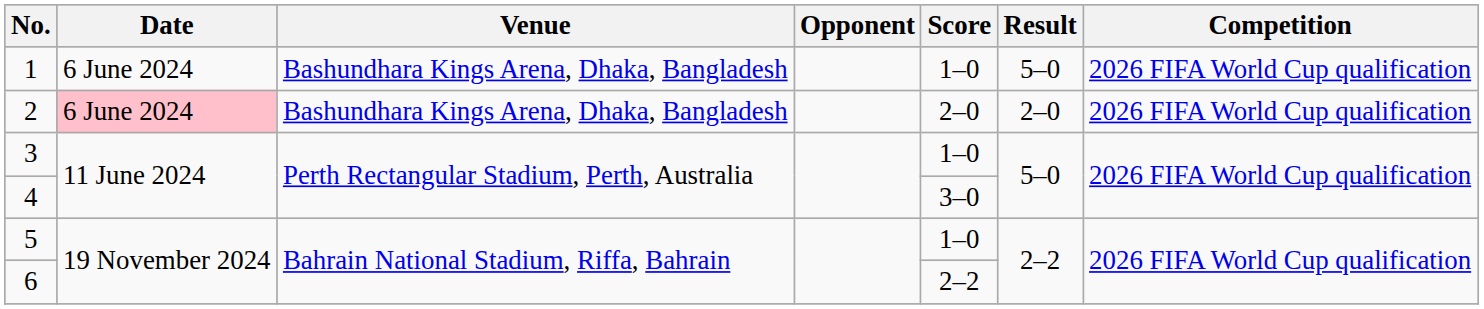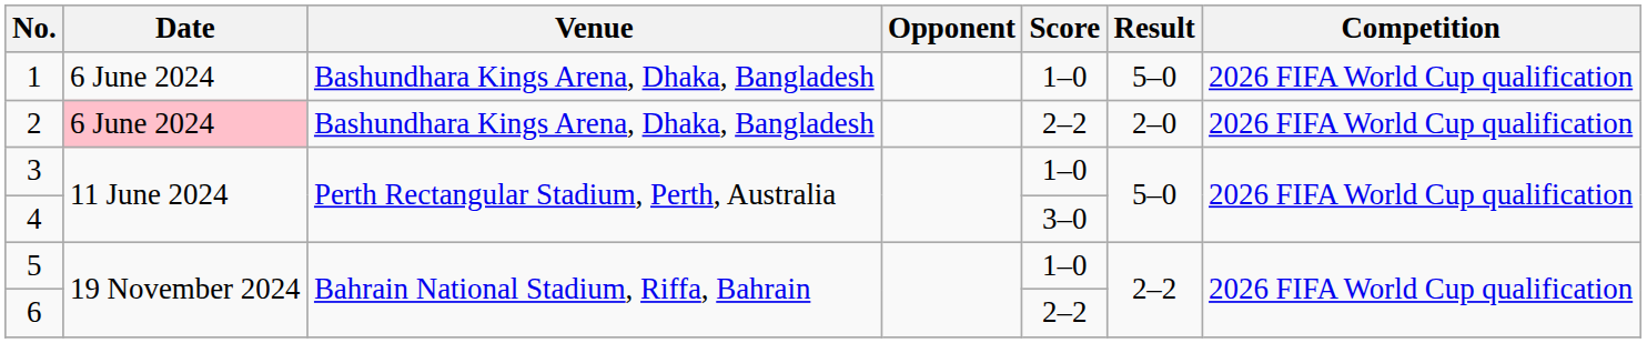2 | Score: 2–0 -> 2–2
